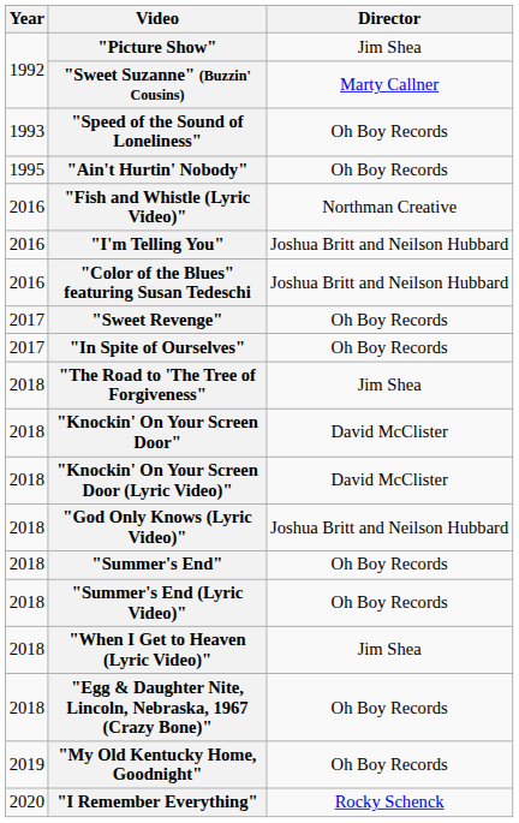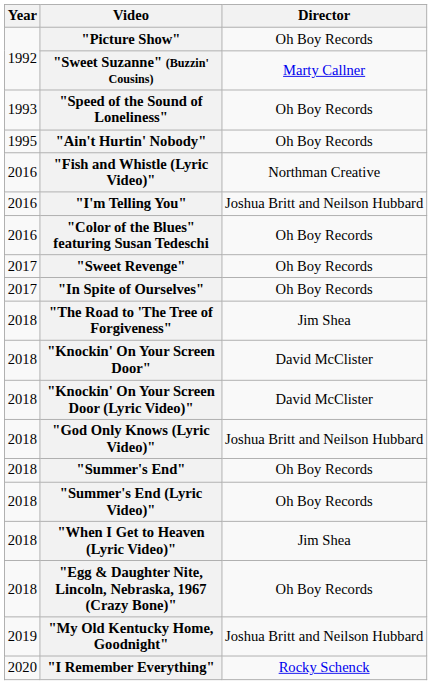"Picture Show" | Director: Jim Shea -> Oh Boy Records
"Color of the Blues" featuring Susan Tedeschi | Director: Joshua Britt and Neilson Hubbard -> Oh Boy Records
"My Old Kentucky Home, Goodnight" | Director: Oh Boy Records -> Joshua Britt and Neilson Hubbard
